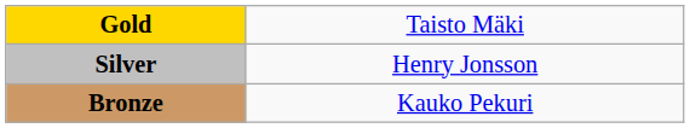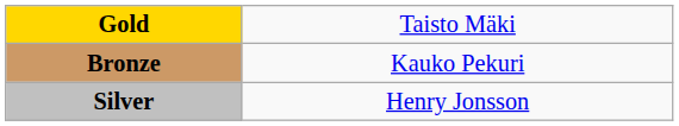rows swapped: Silver <-> Bronze
